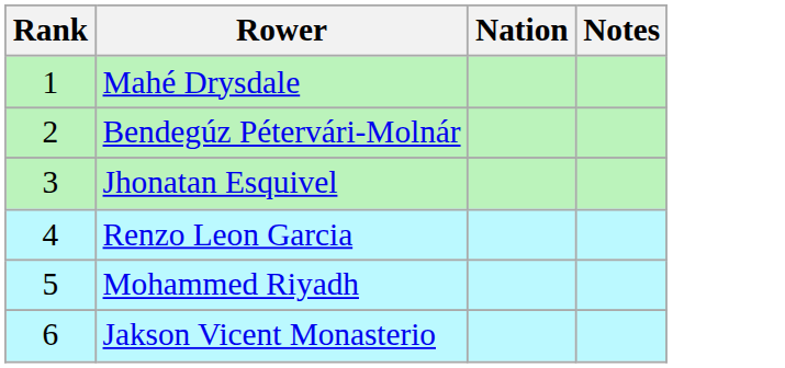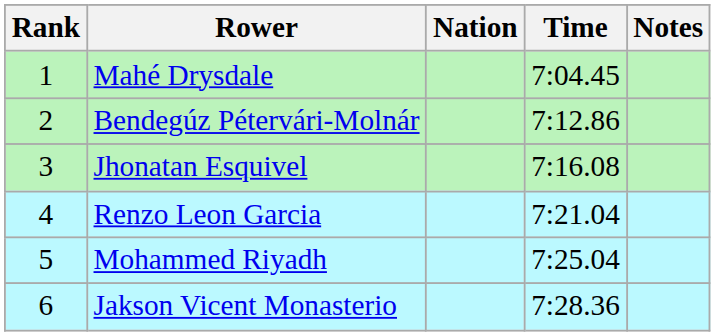+ column: Time | 7:04.45 | 7:12.86 | 7:16.08 | 7:21.04 | 7:25.04 | 7:28.36
